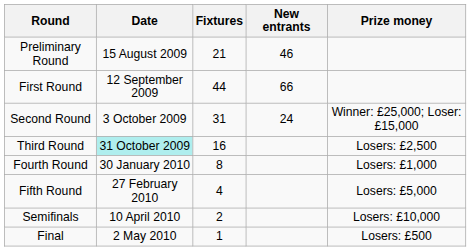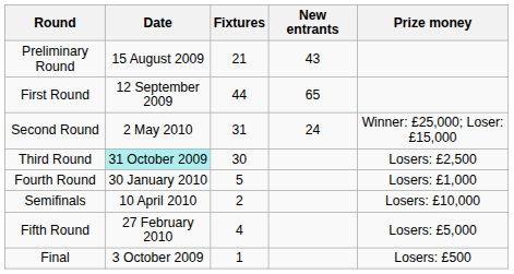Preliminary Round | New entrants: 46 -> 43
First Round | New entrants: 66 -> 65
Second Round | Date: 3 October 2009 -> 2 May 2010
Third Round | Fixtures: 16 -> 30
Fourth Round | Fixtures: 8 -> 5
rows swapped: Fifth Round <-> Semifinals
Final | Date: 2 May 2010 -> 3 October 2009
